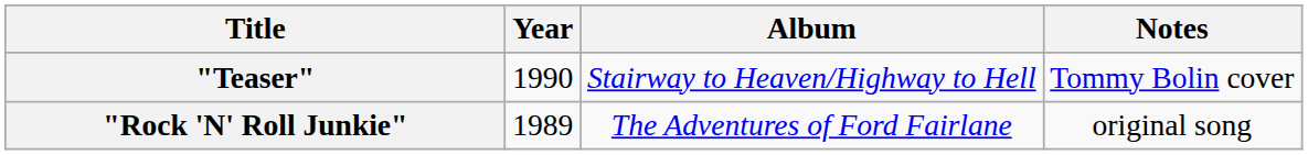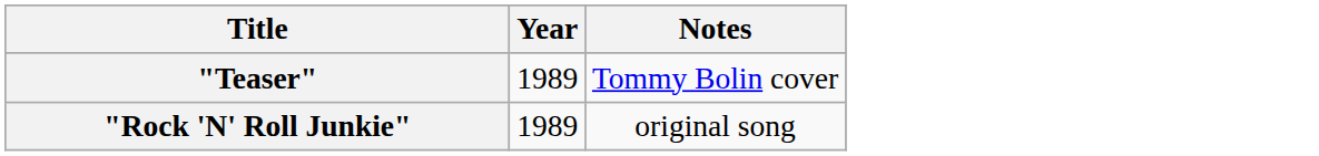- column: Album | Stairway to Heaven/Highway to Hell | The Adventures of Ford Fairlane
"Teaser" | Year: 1990 -> 1989
